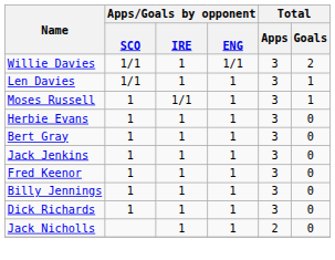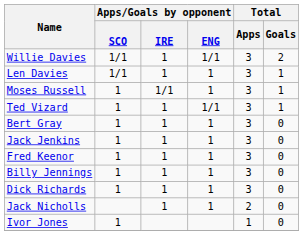+ row: Ted Vizard | 1 | 1 | 1/1 | 3 | 1
- row: Herbie Evans | 1 | 1 | 1 | 3 | 0
+ row: Ivor Jones | 1 | 1 | 0
